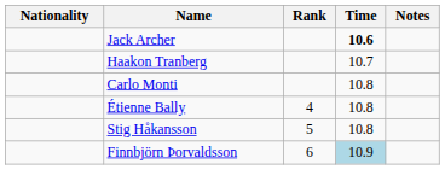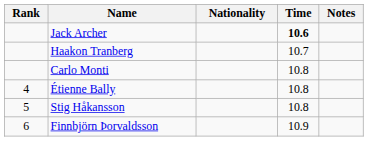columns swapped: Rank <-> Nationality
Finnbjörn Þorvaldsson | Time: lightblue background -> no background
